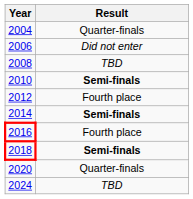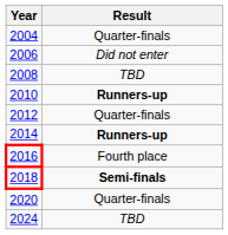2010 | Result: Semi-finals -> Runners-up
2012 | Result: Fourth place -> Quarter-finals
2014 | Result: Semi-finals -> Runners-up
